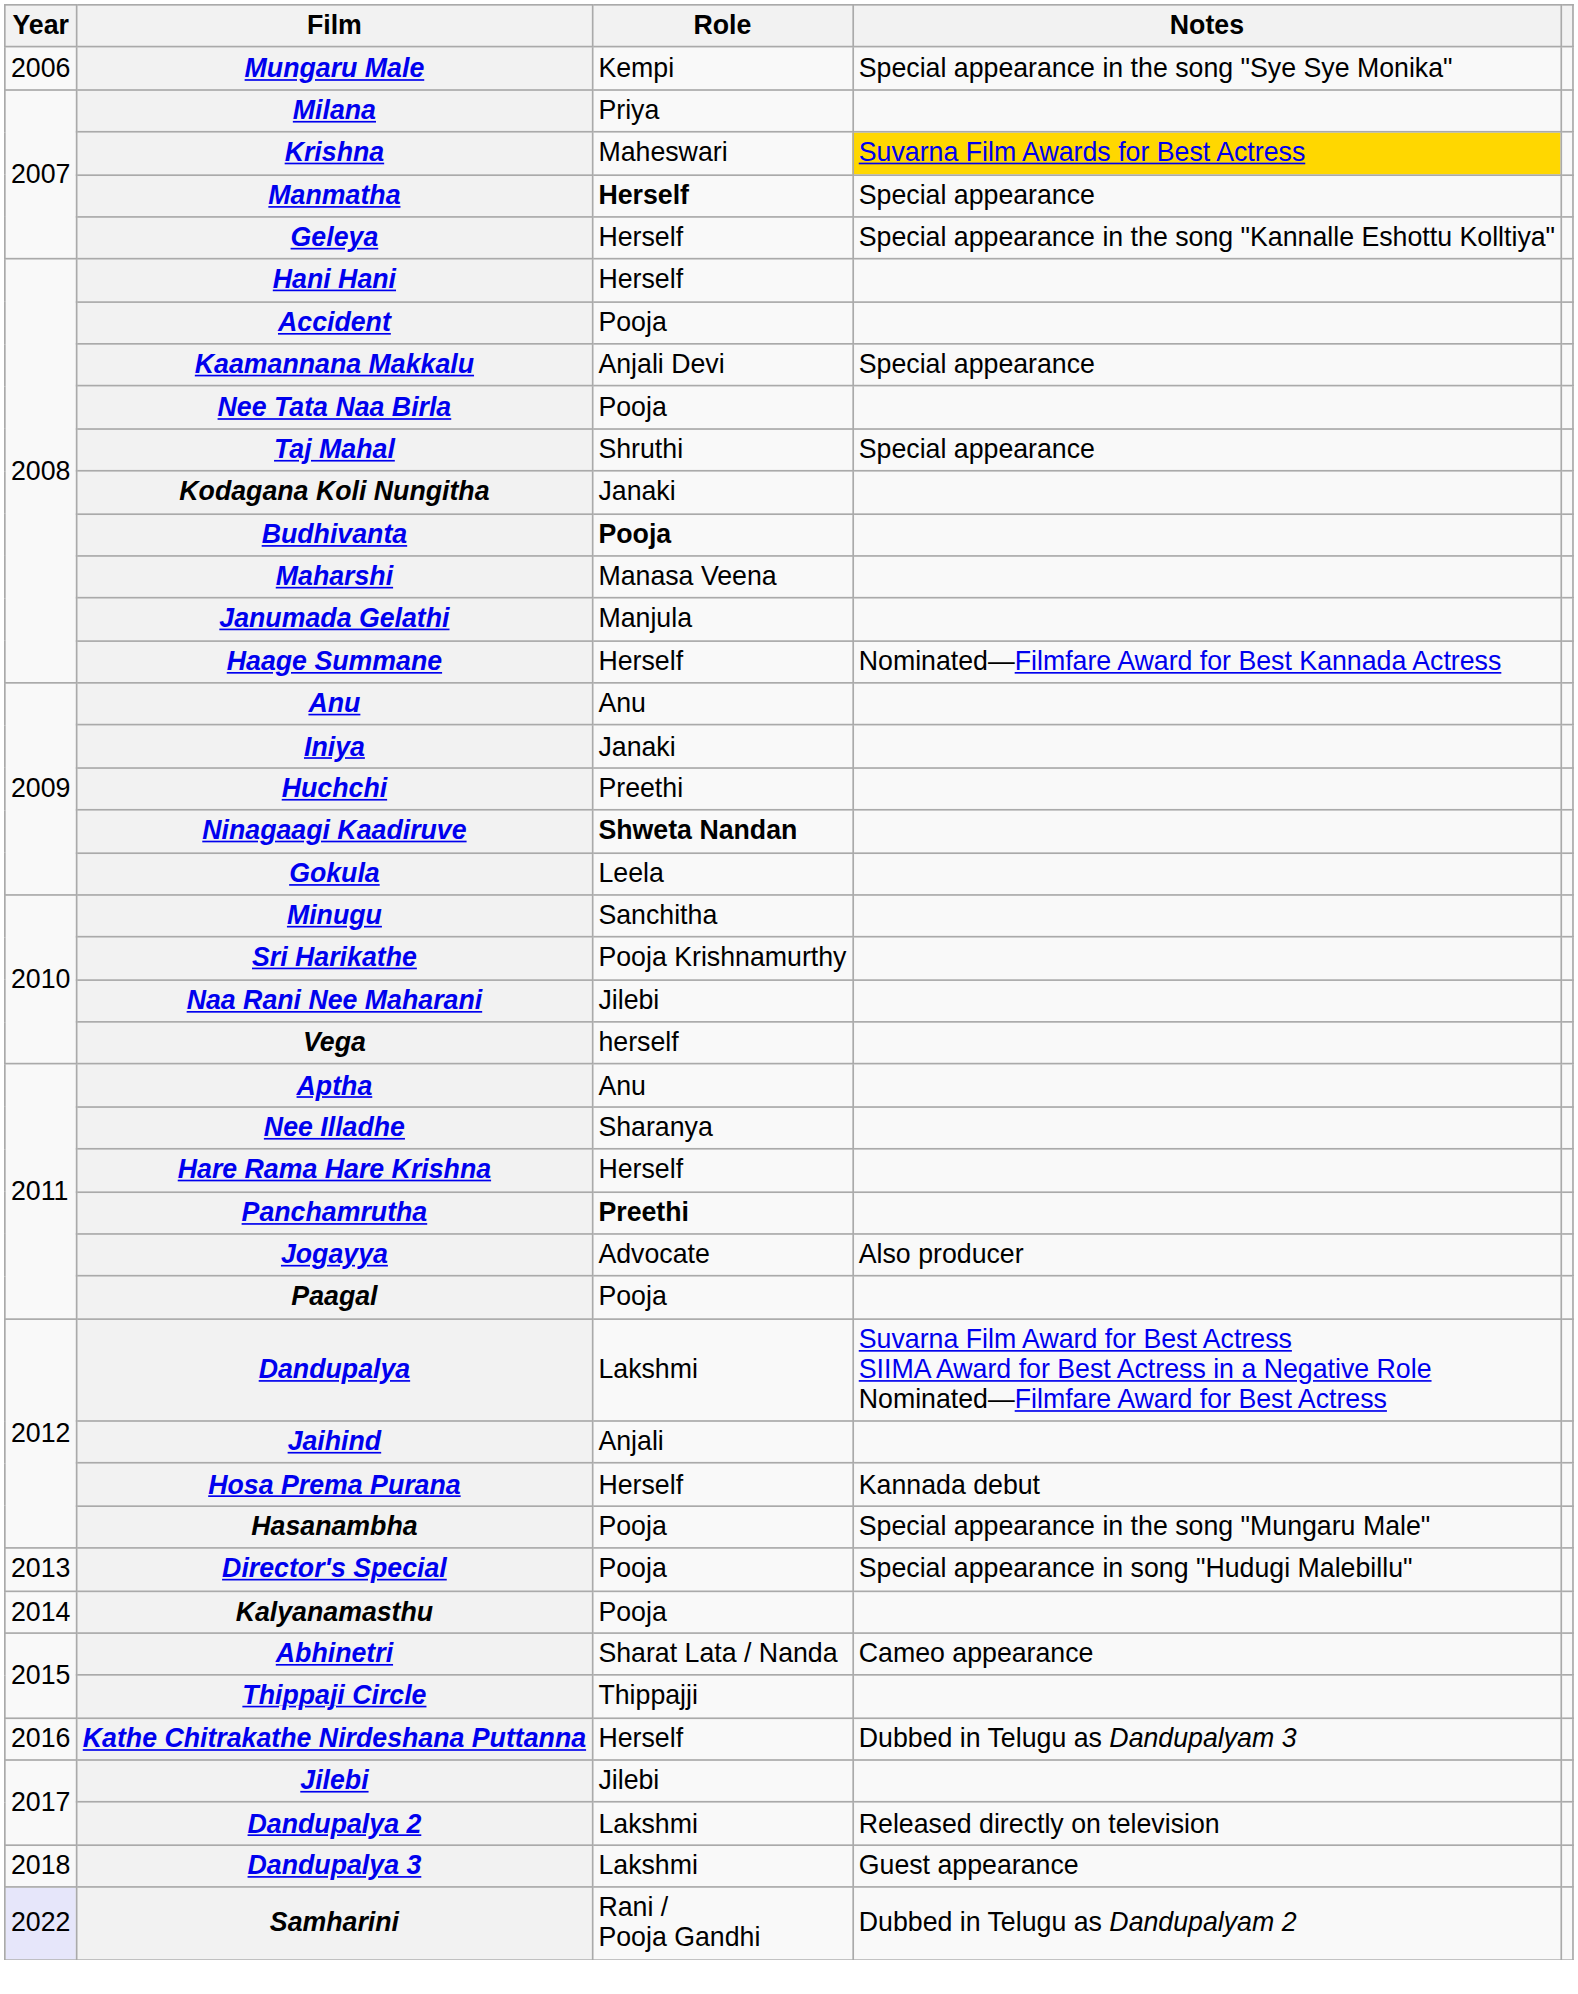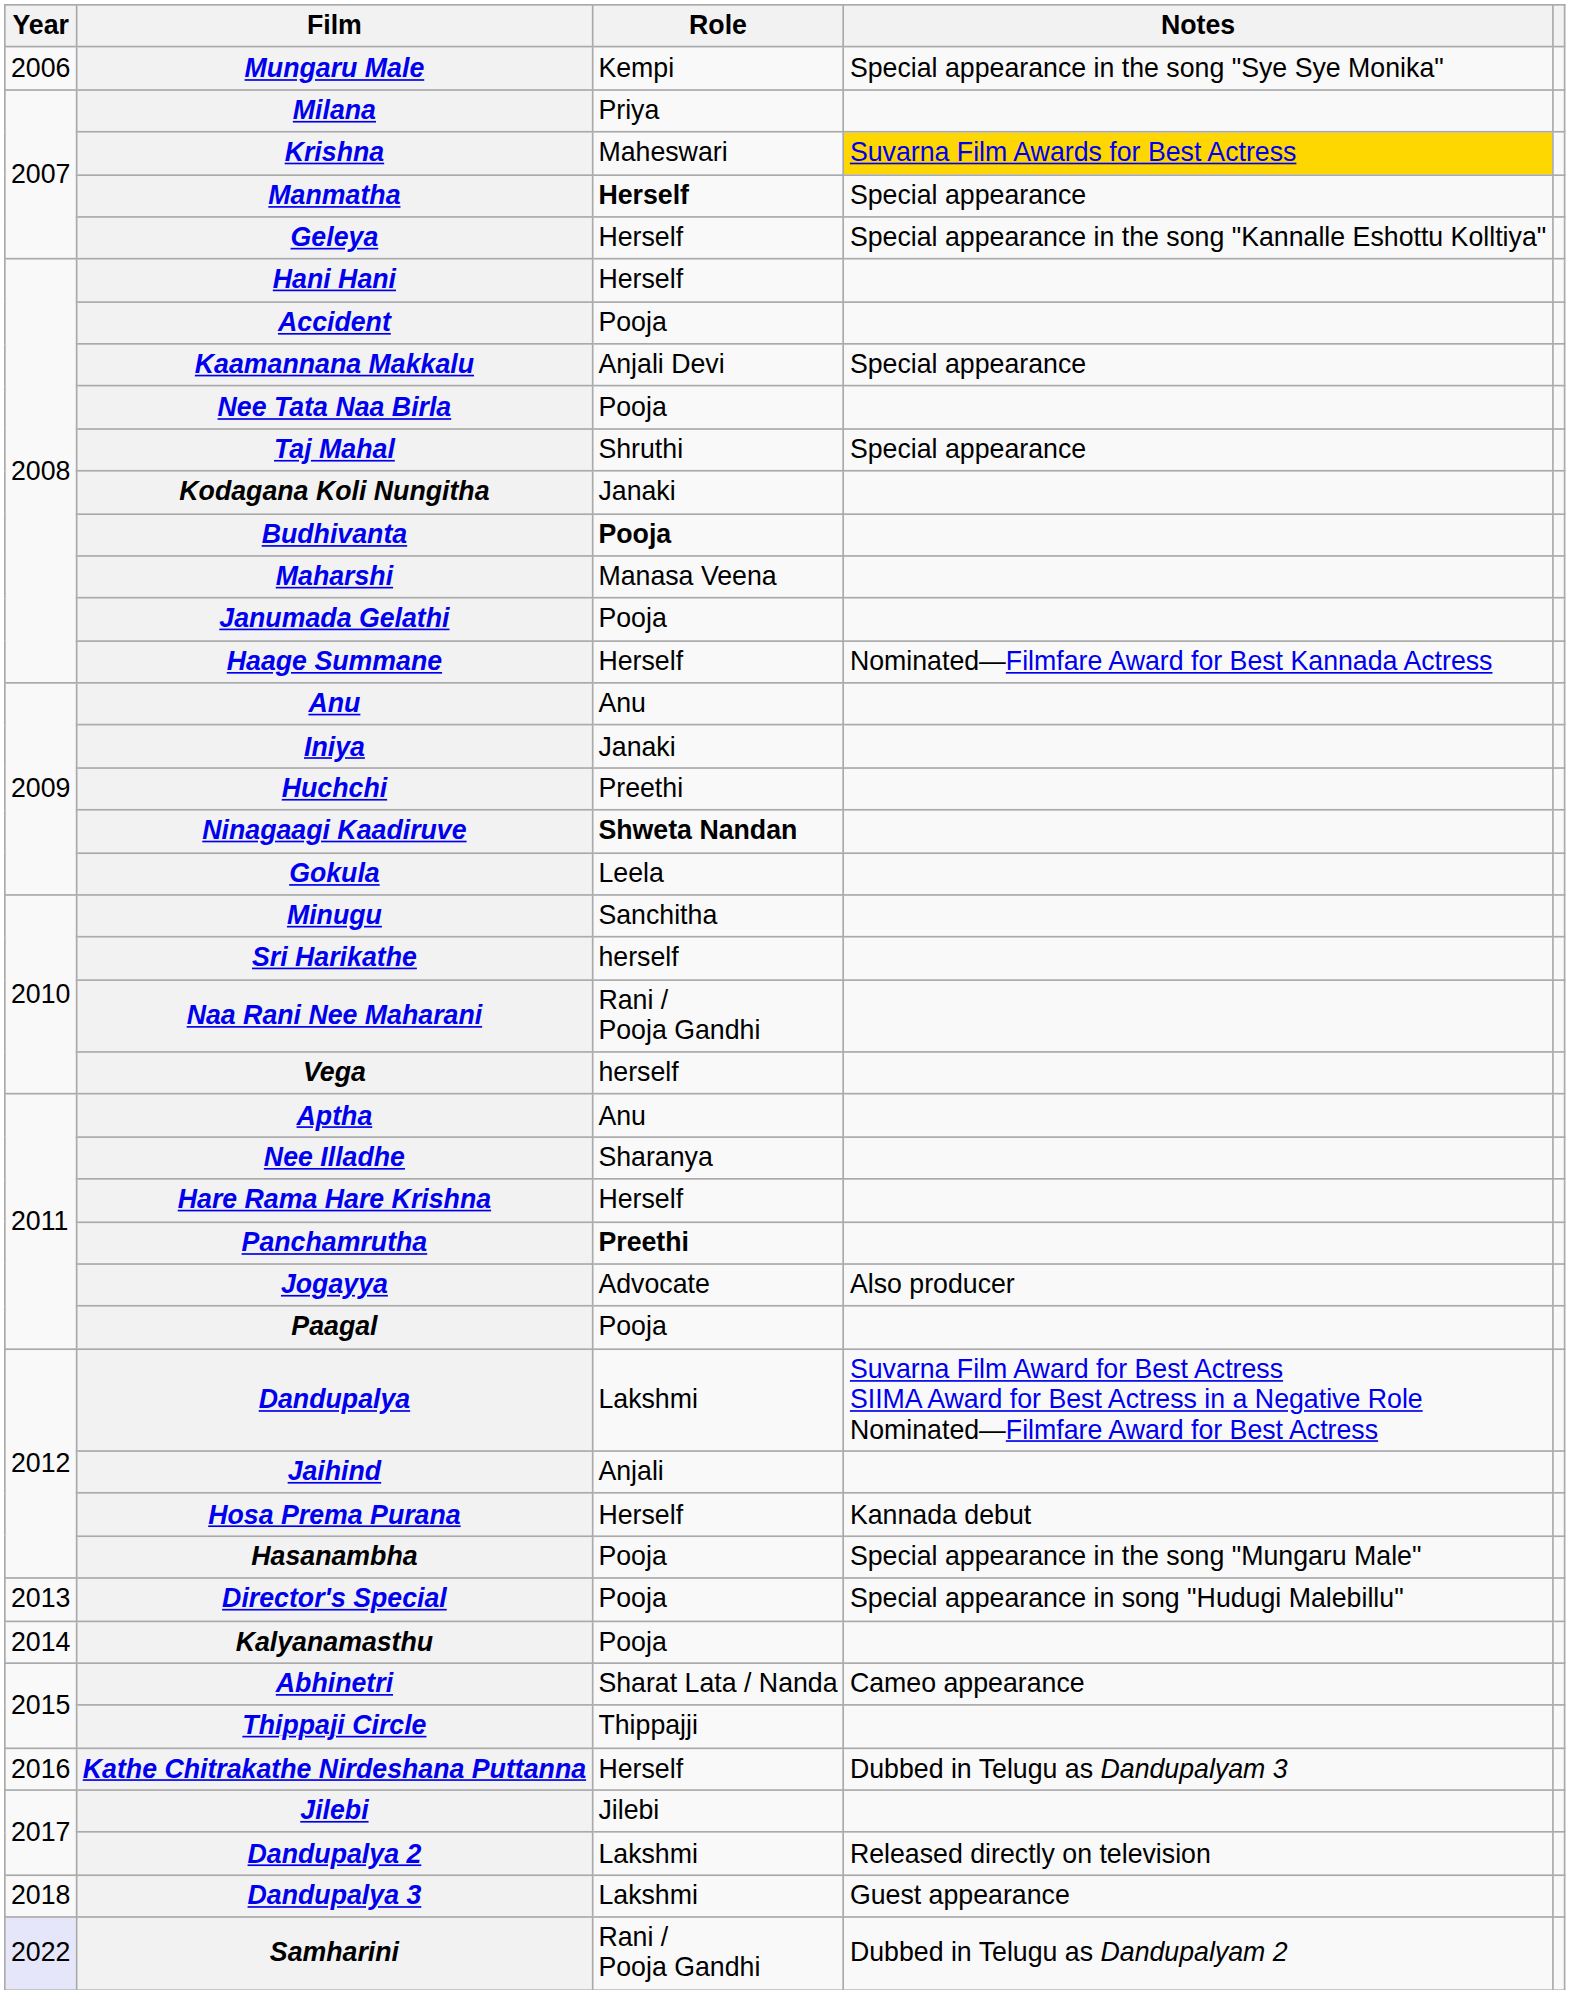Janumada Gelathi | Role: Manjula -> Pooja
Sri Harikathe | Role: Pooja Krishnamurthy -> herself
Naa Rani Nee Maharani | Role: Jilebi -> Rani / Pooja Gandhi
